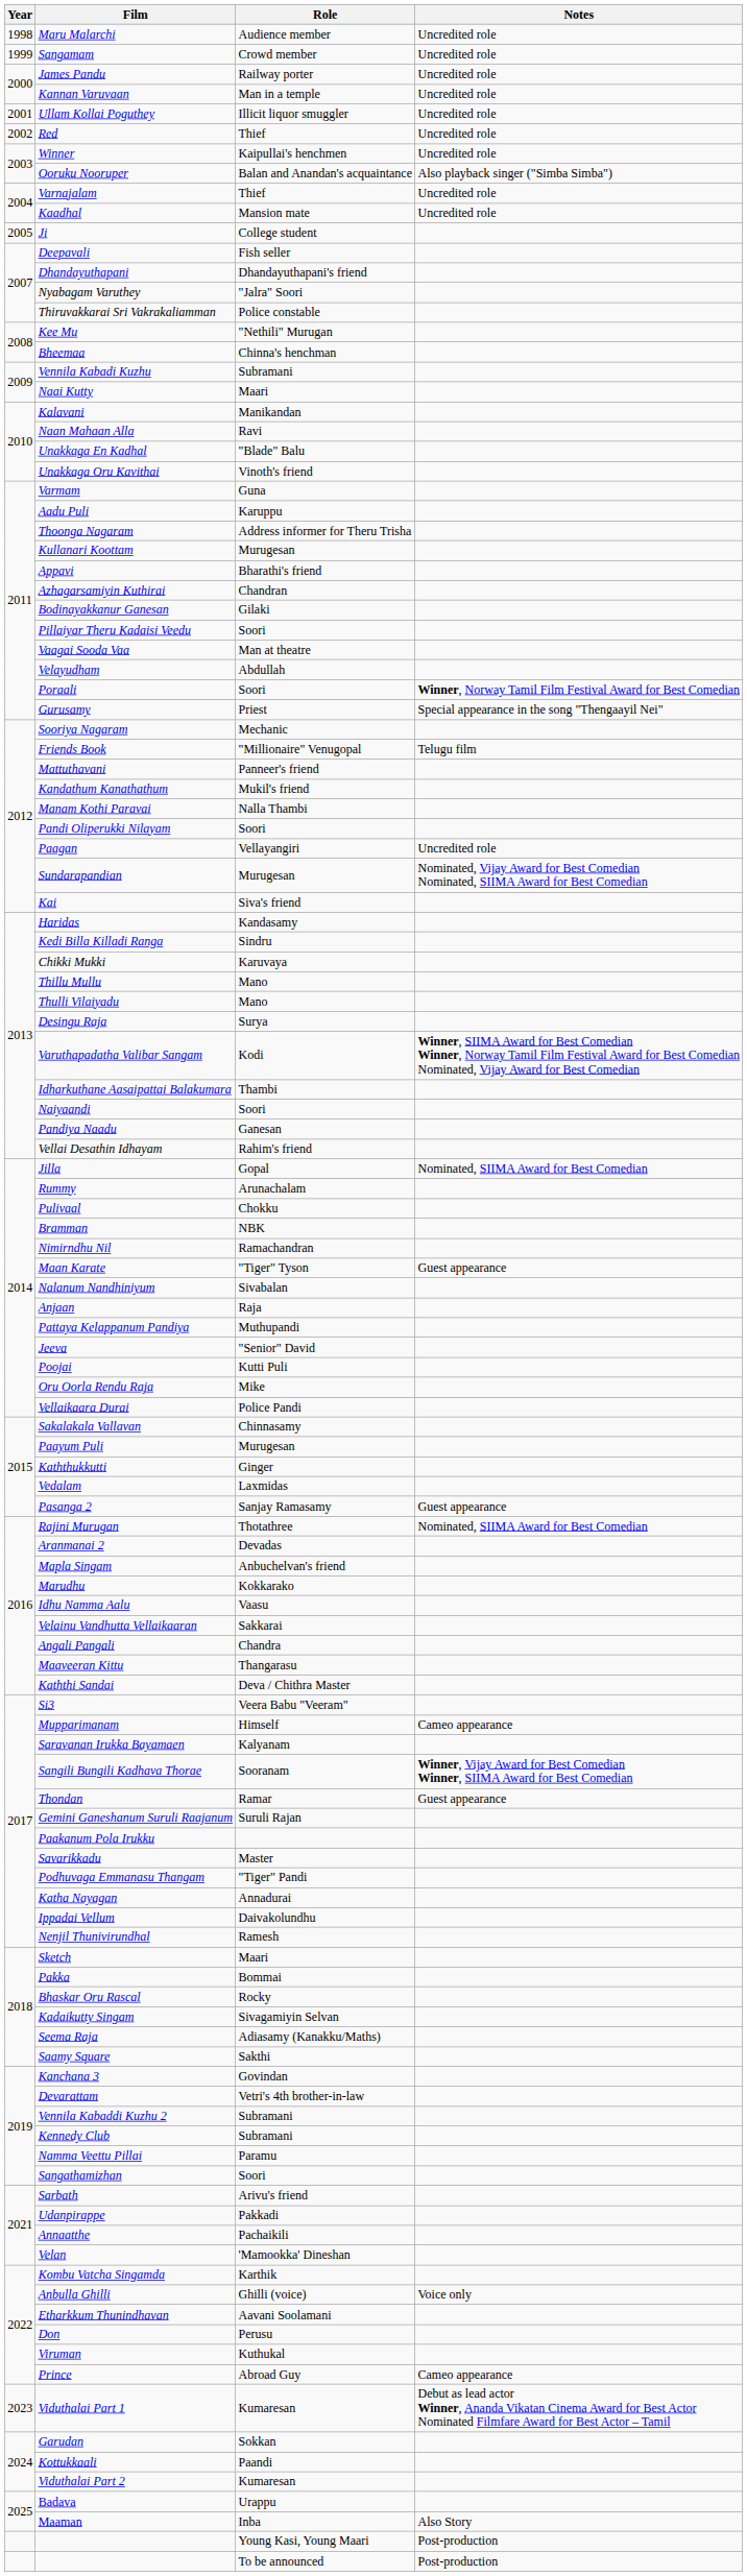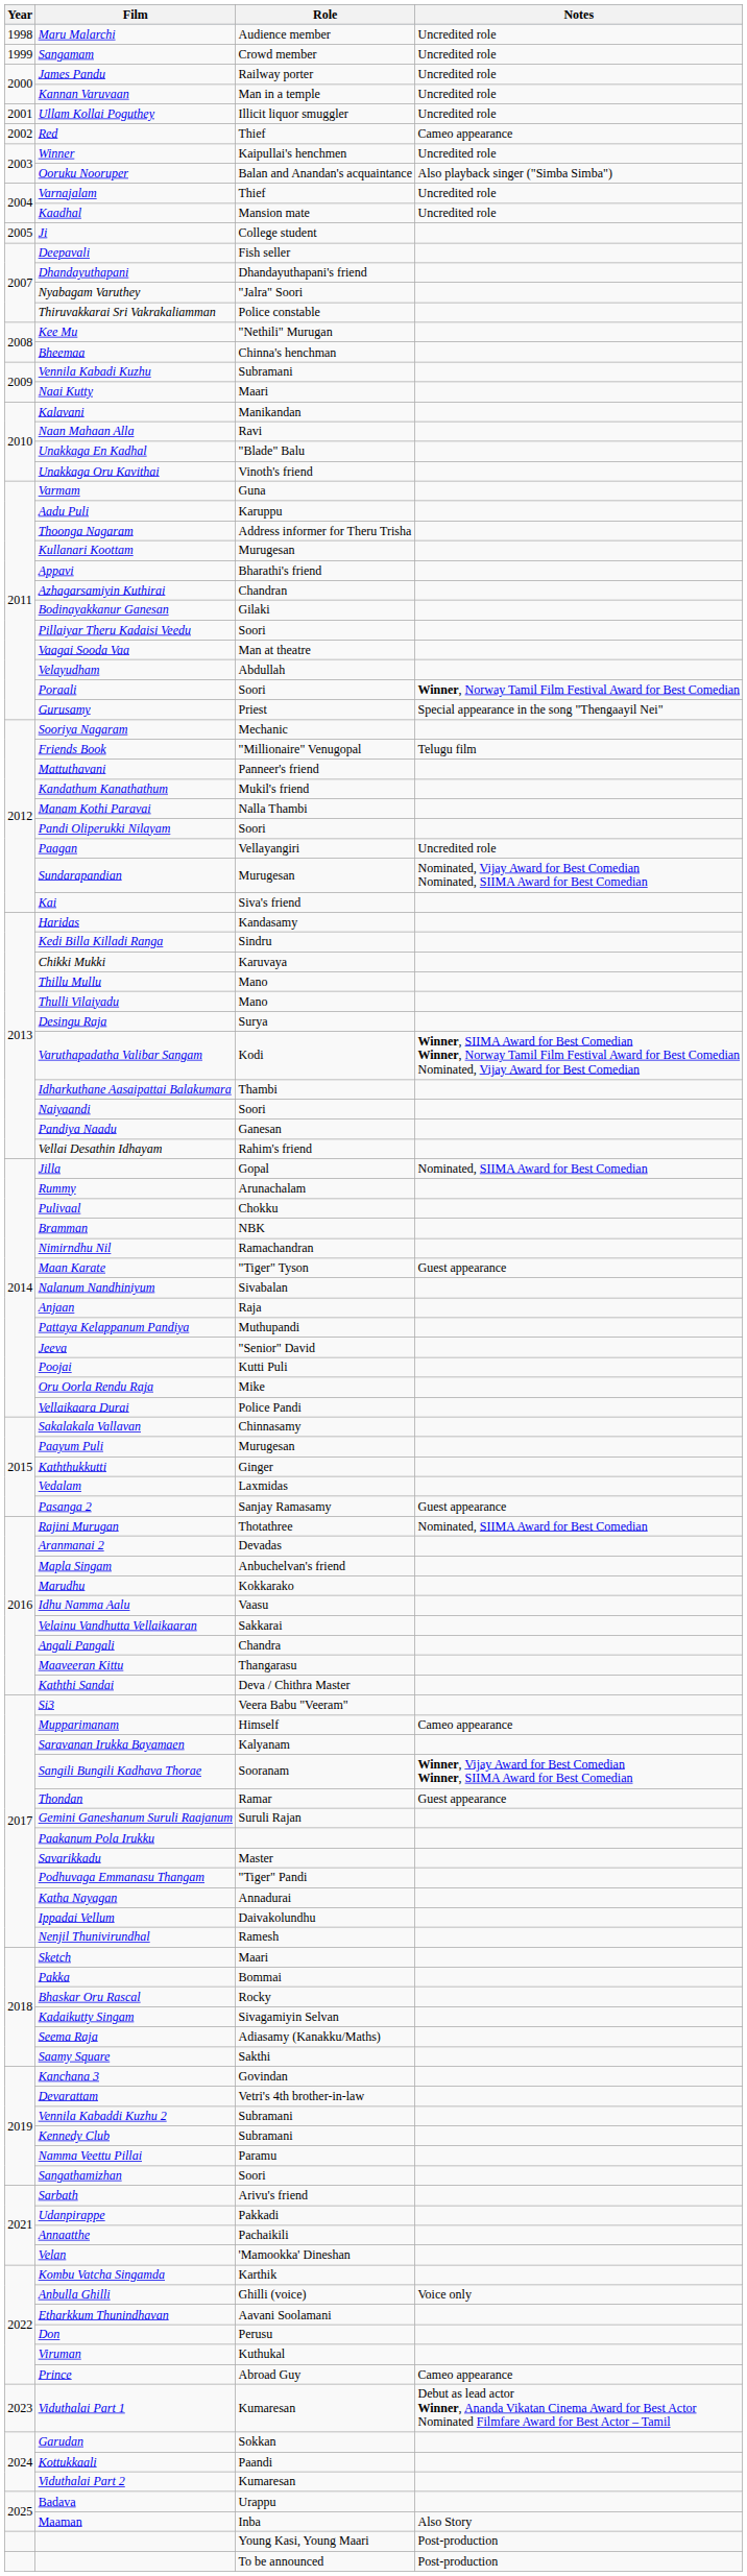Red | Notes: Uncredited role -> Cameo appearance
